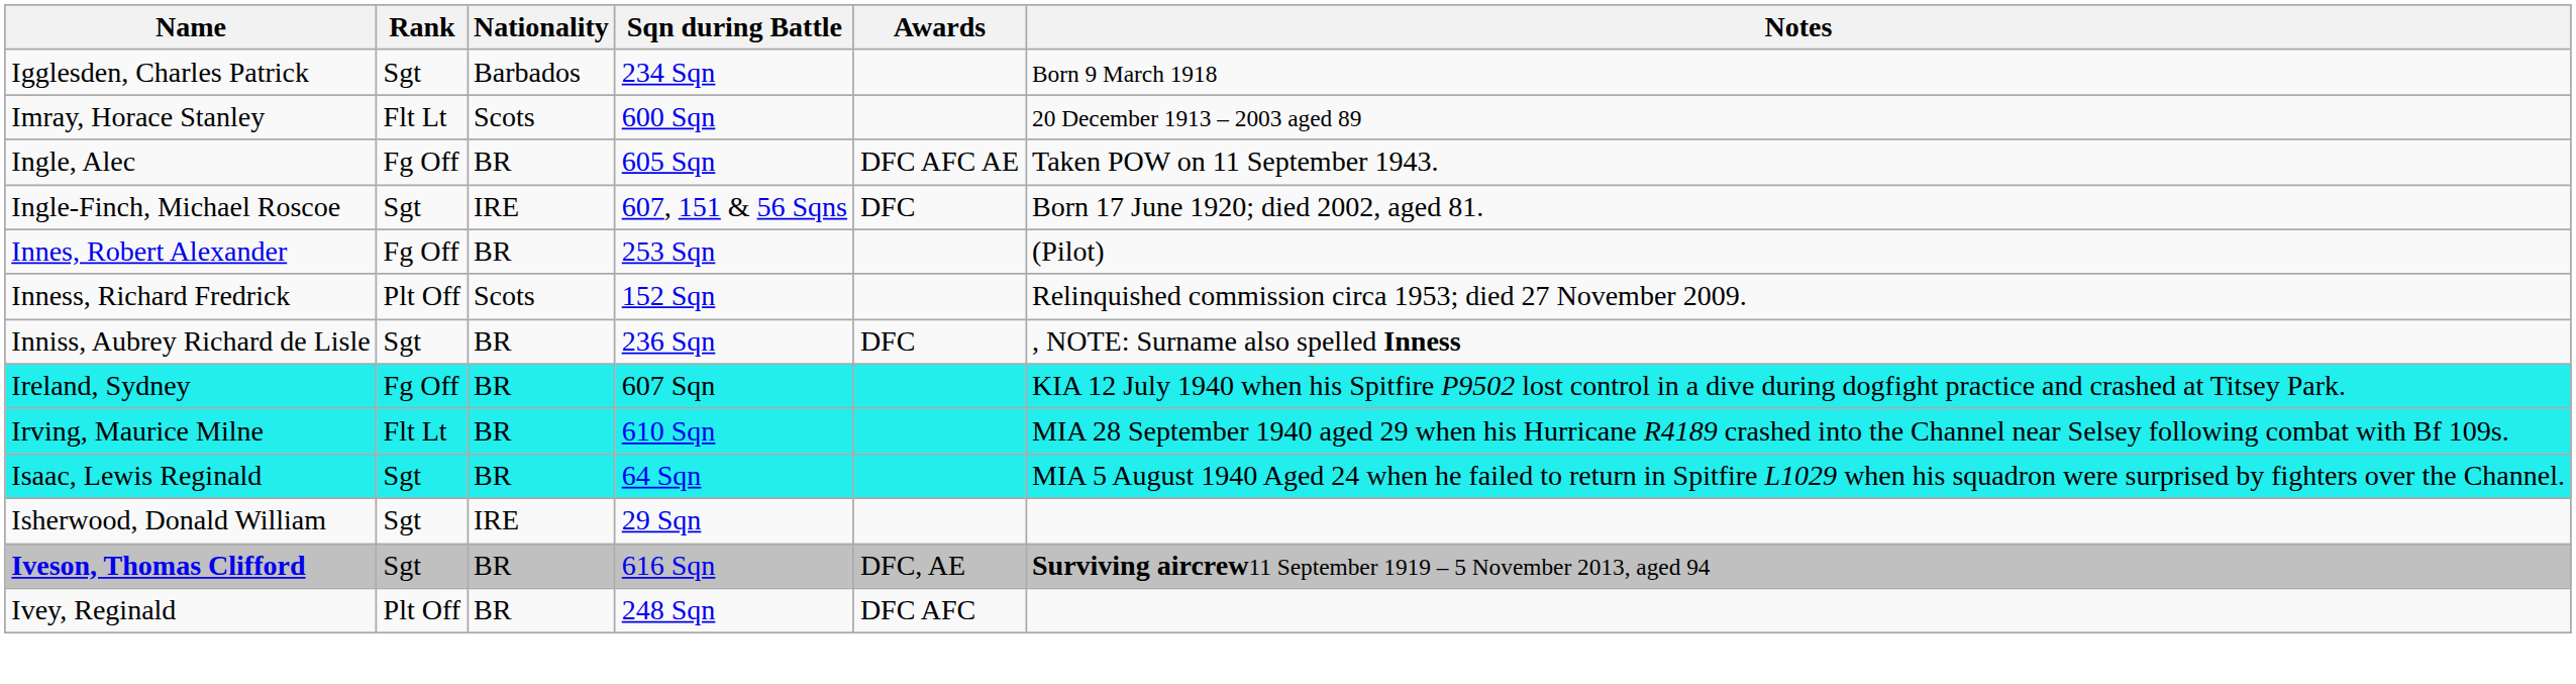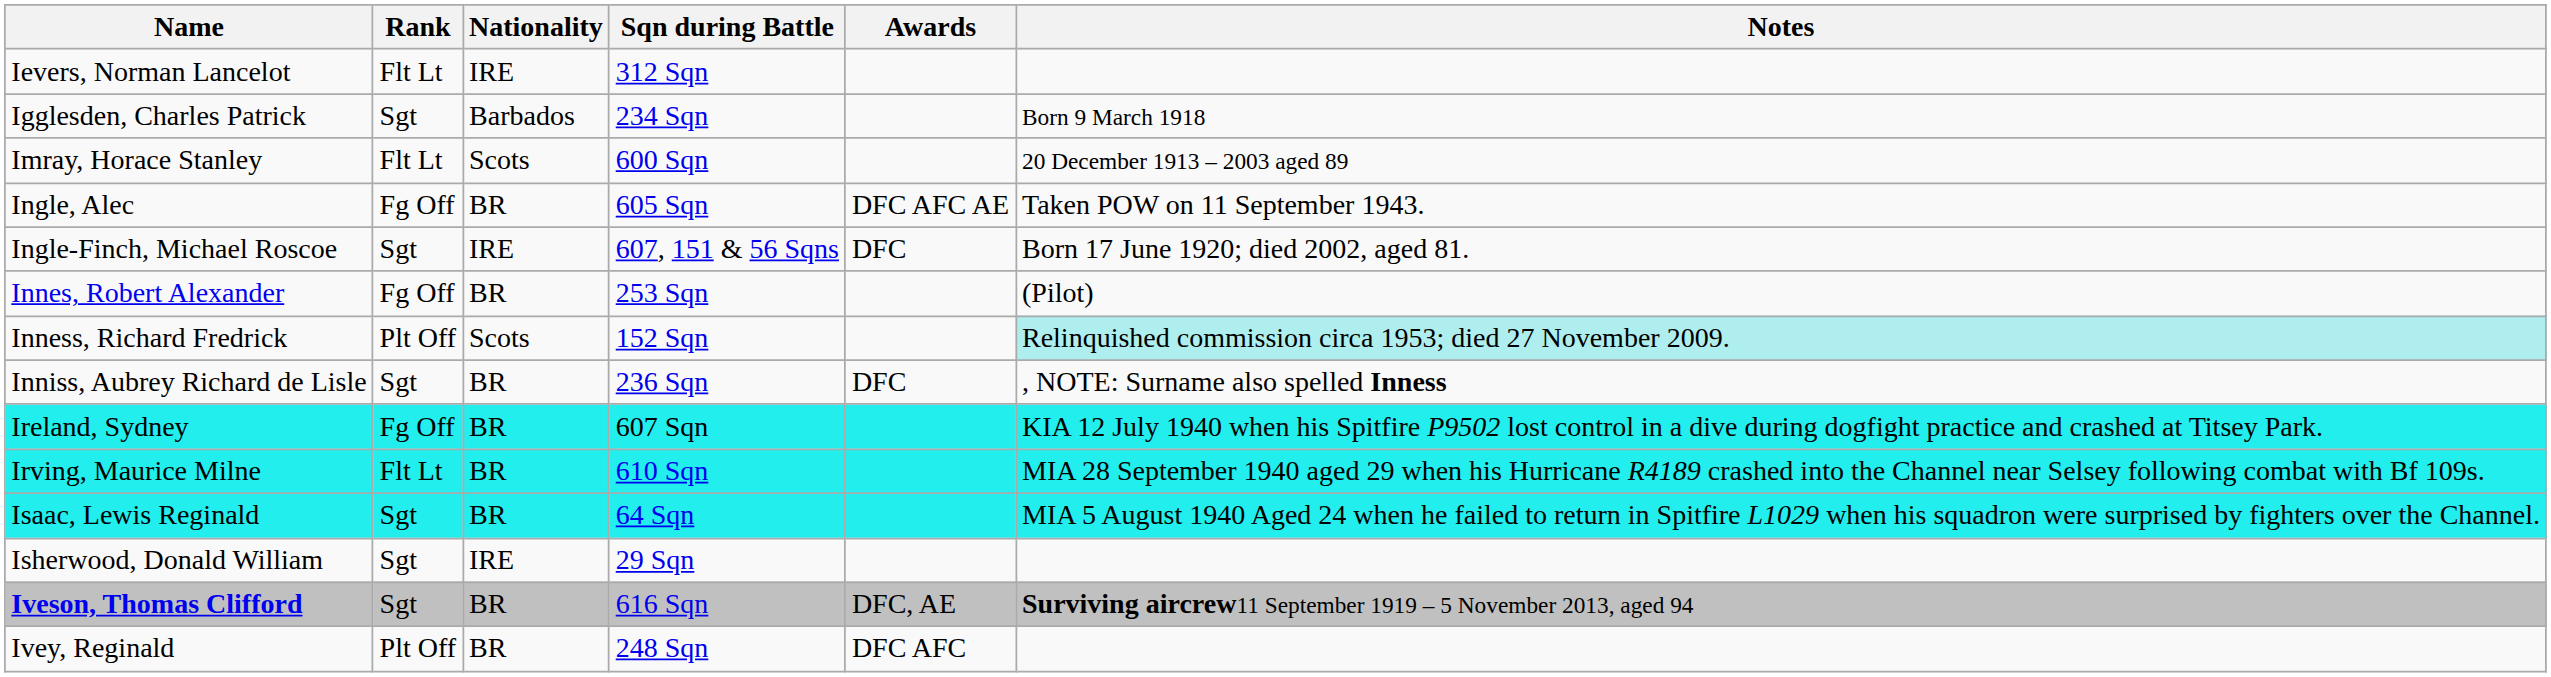+ row: Ievers, Norman Lancelot | Flt Lt | IRE | 312 Sqn
Inness, Richard Fredrick | Notes: no background -> paleturquoise background
